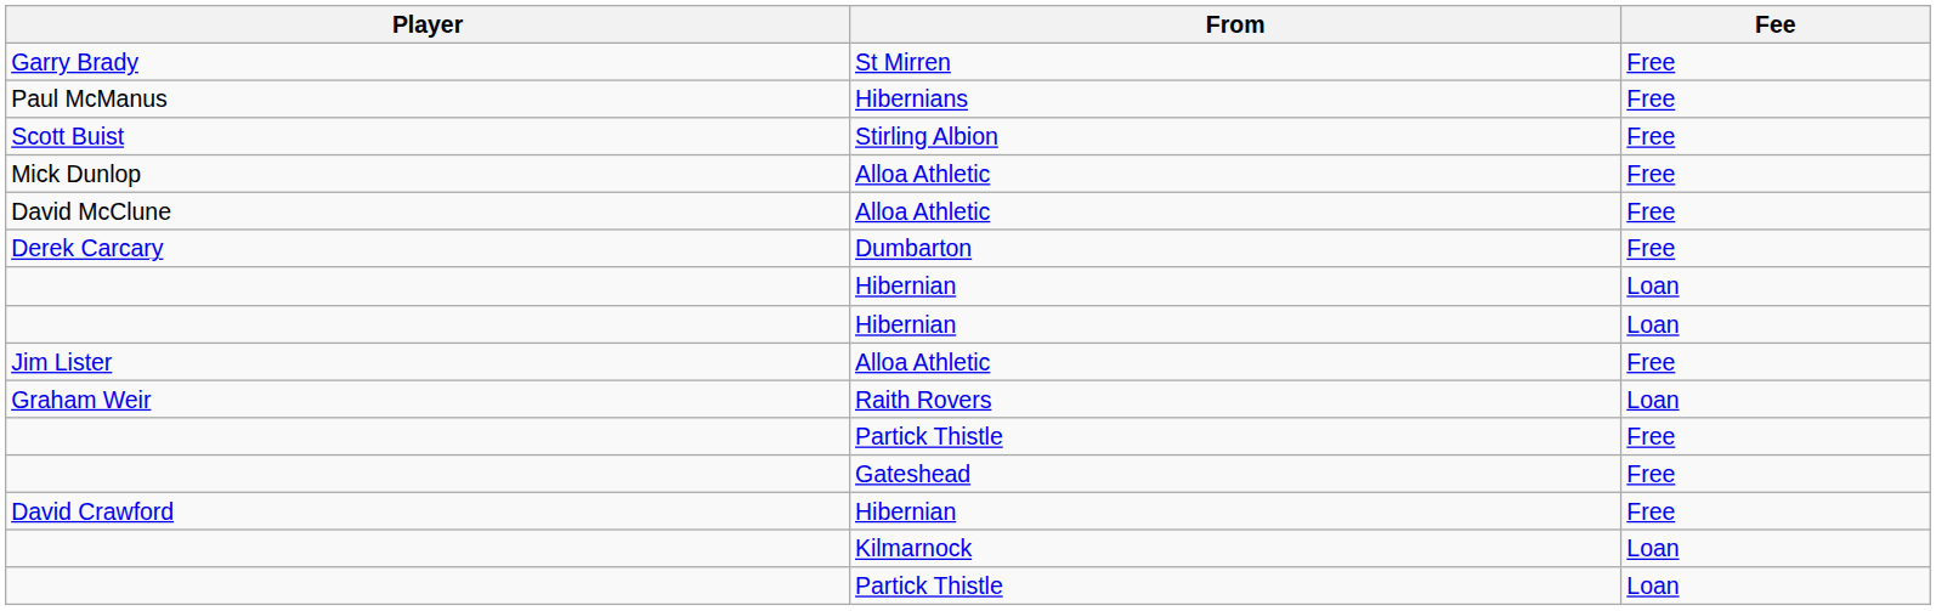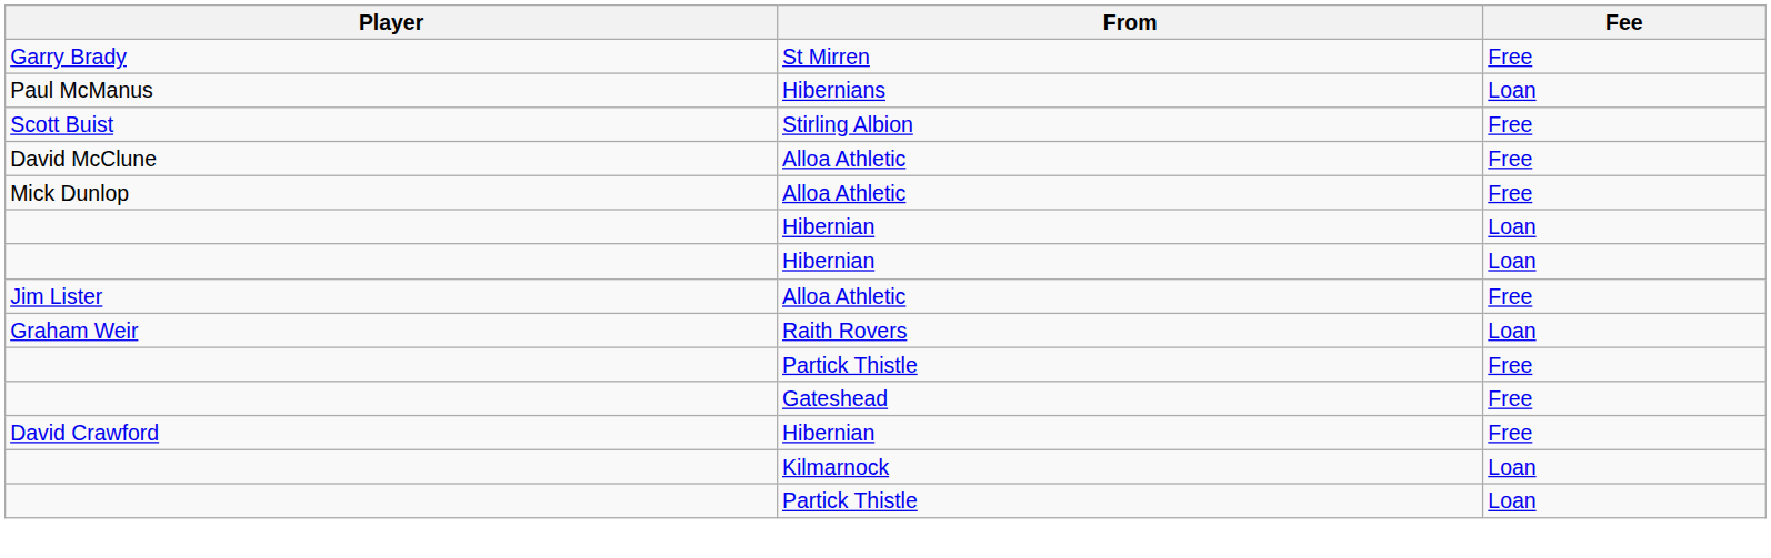Paul McManus | Fee: Free -> Loan
rows swapped: David McClune <-> Mick Dunlop
- row: Derek Carcary | Dumbarton | Free
